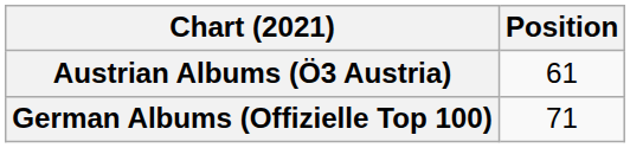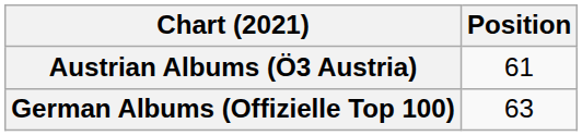German Albums (Offizielle Top 100) | Position: 71 -> 63
